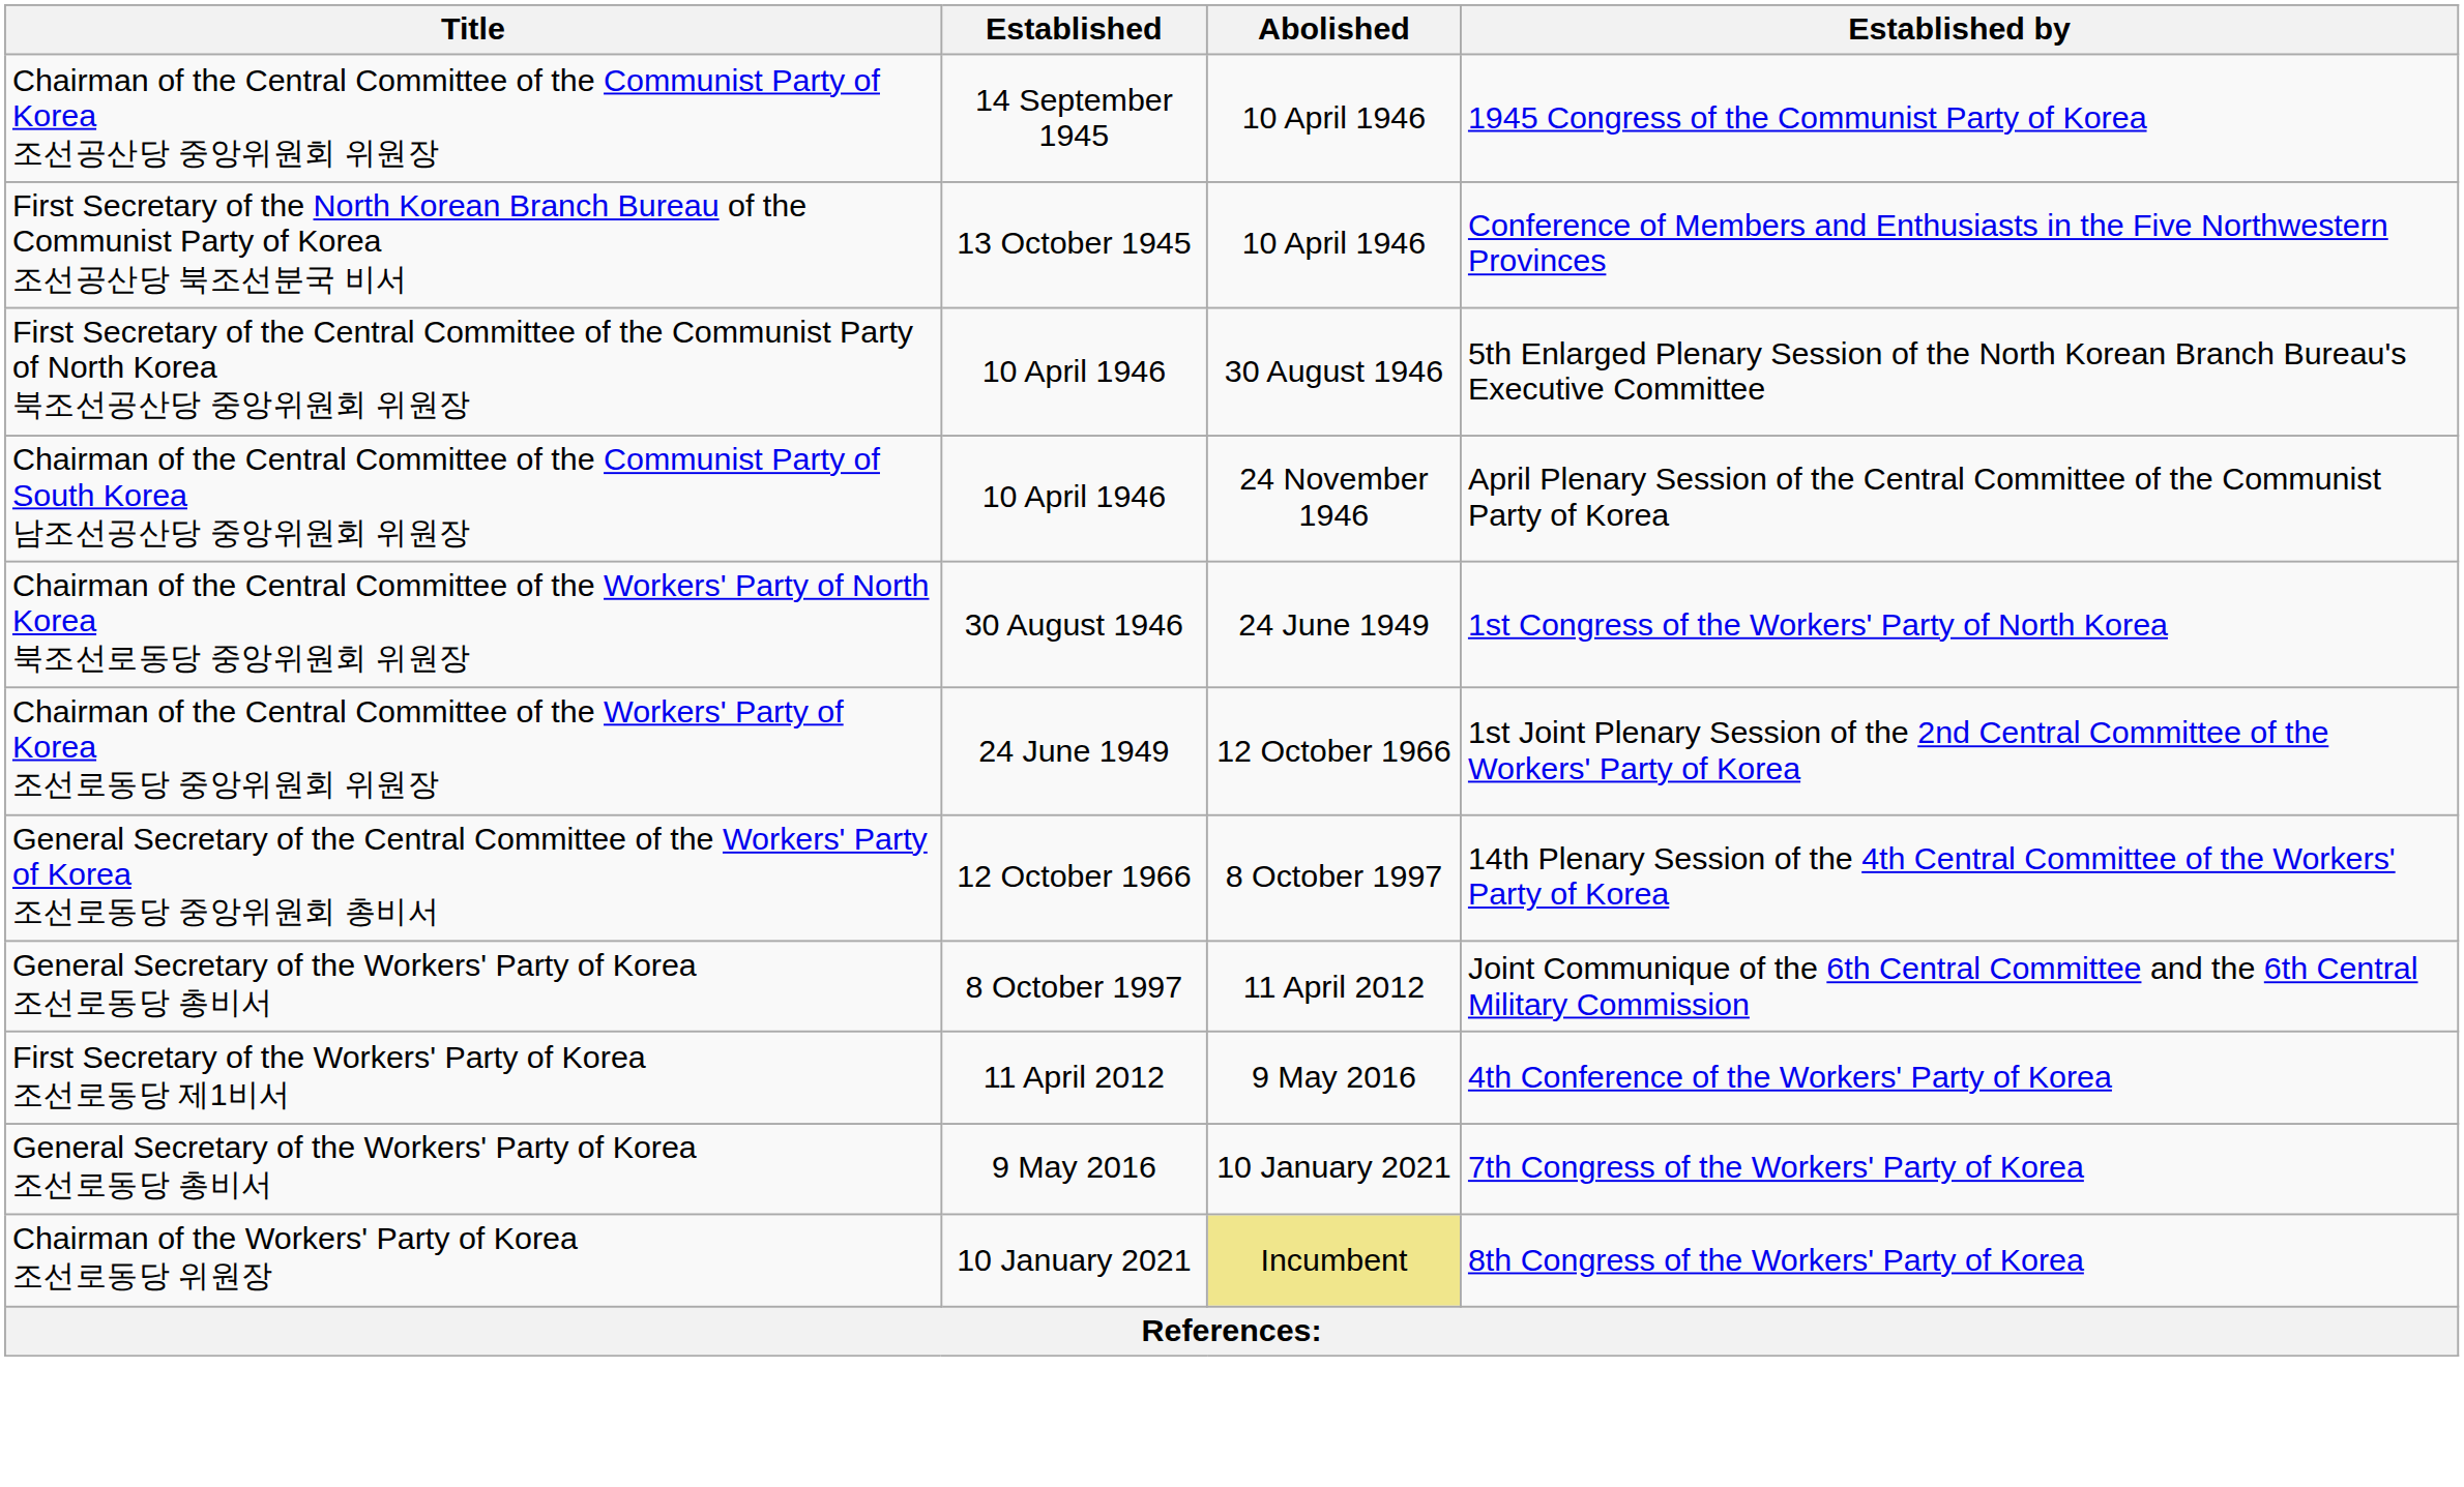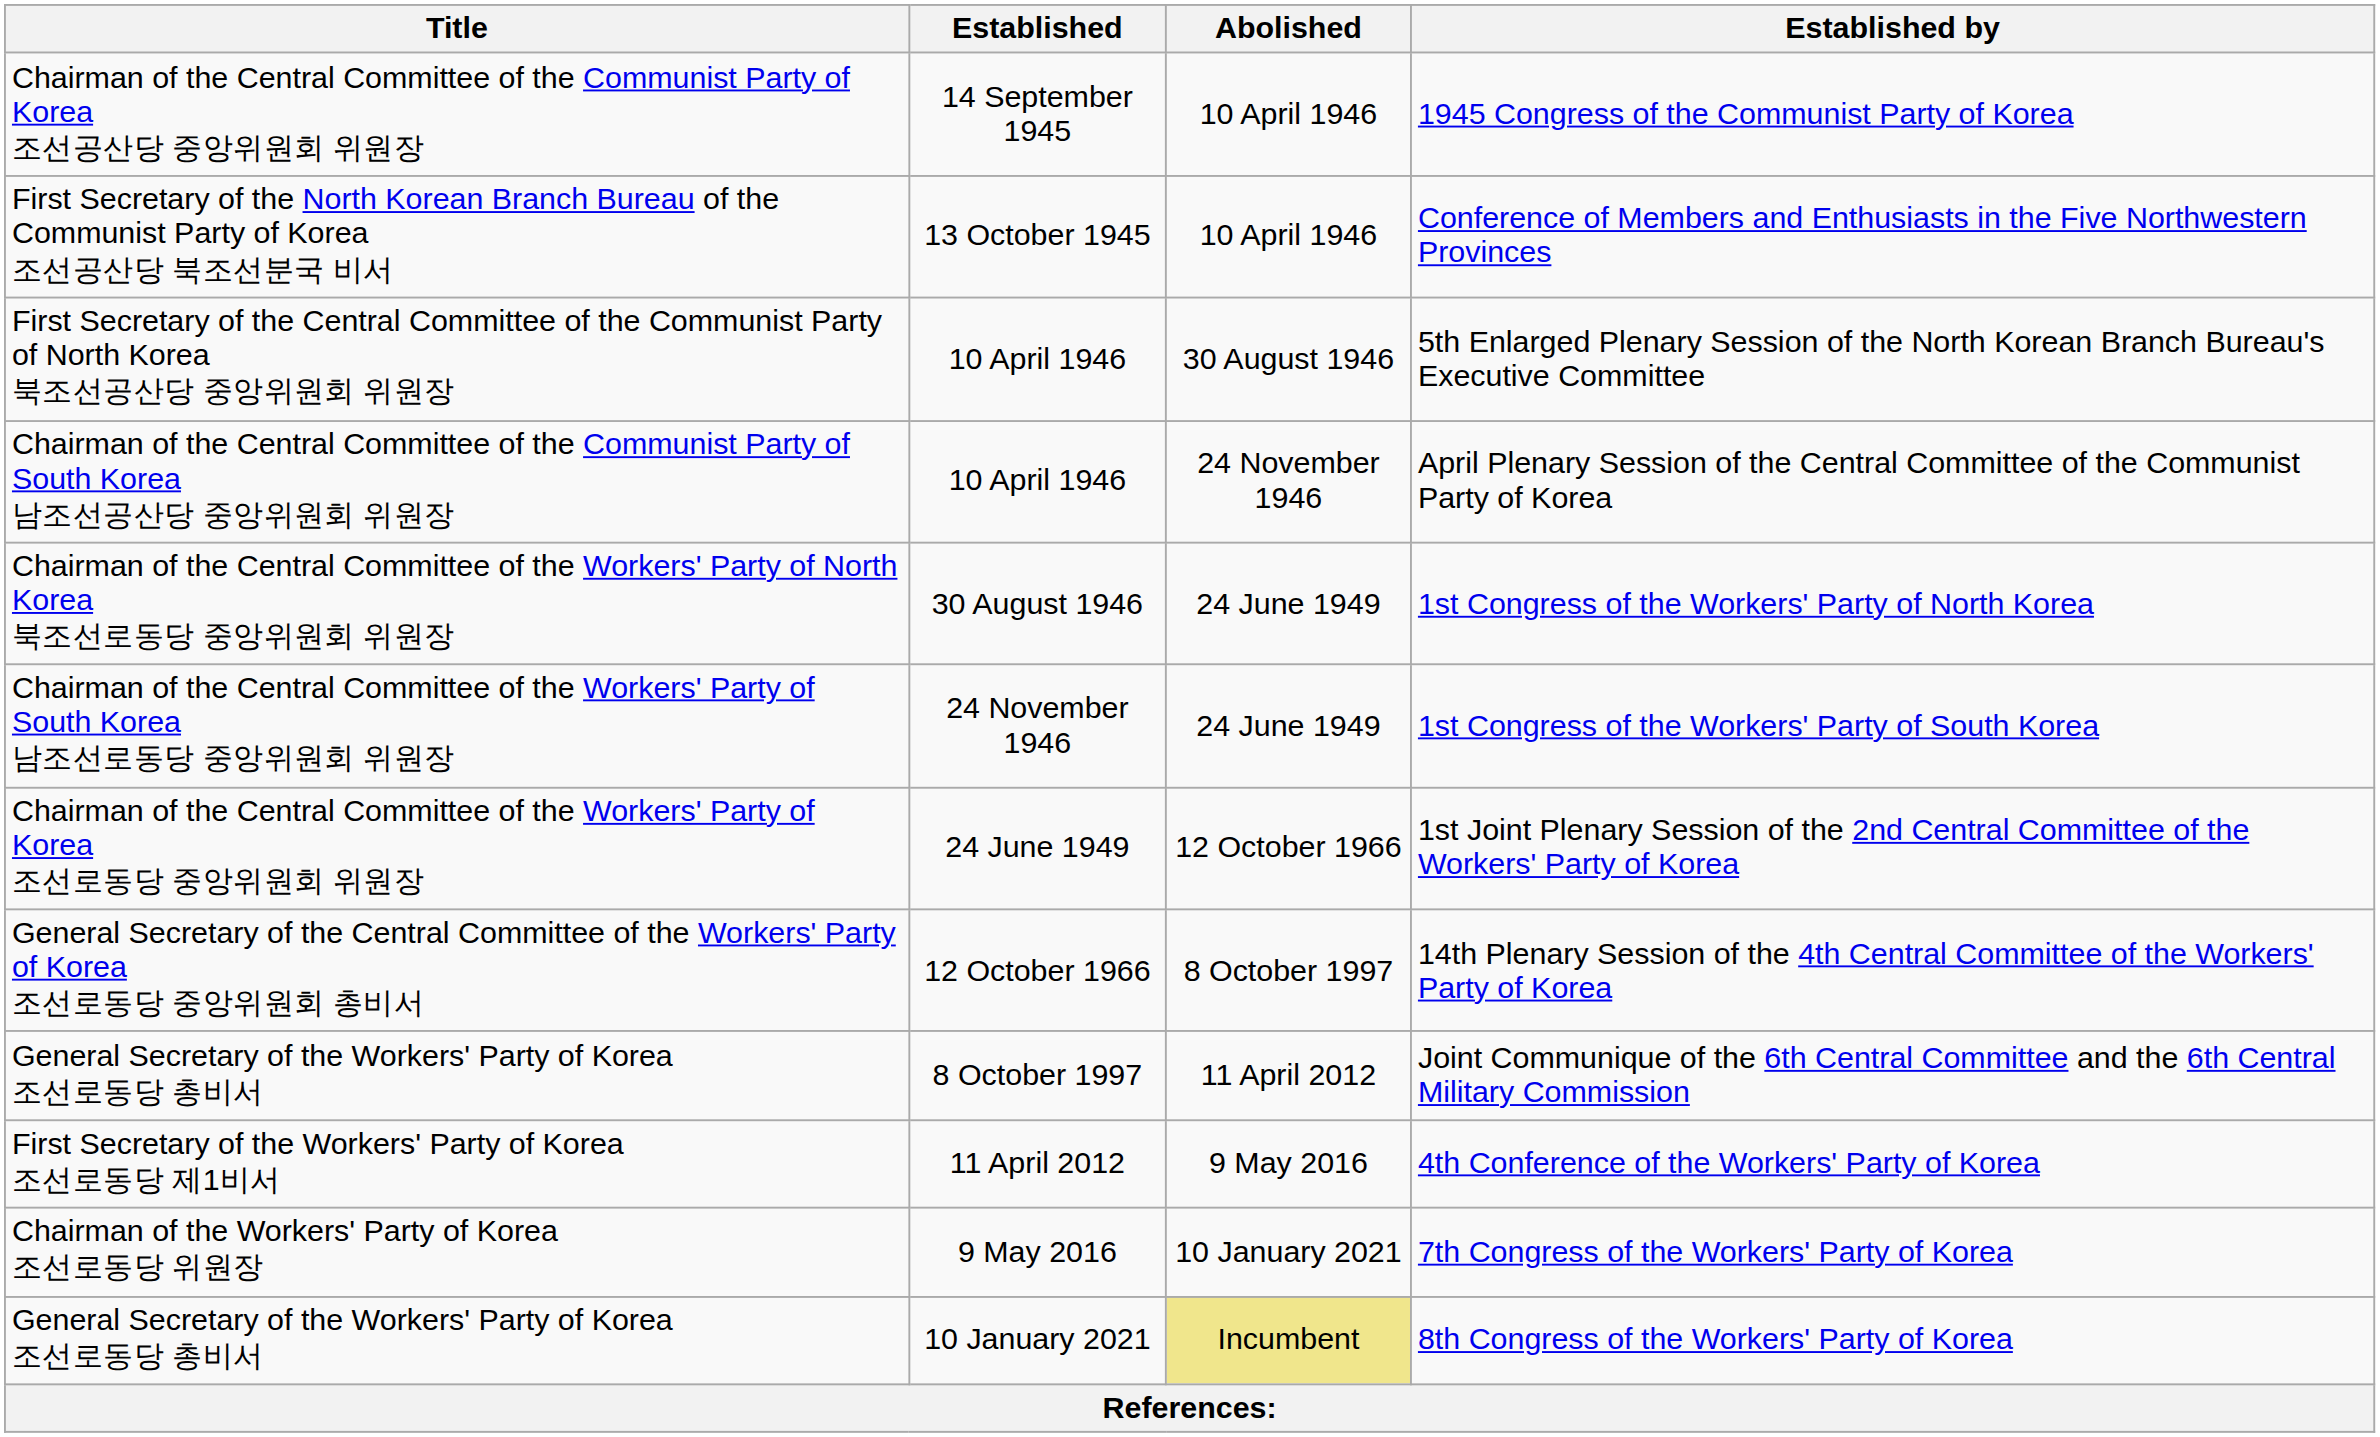+ row: Chairman of the Central Committee of the Workers' Party of South Korea 남조선로동당 중앙위원회 위원장 | 24 November 1946 | 24 June 1949 | 1st Congress of the Workers' Party of South Korea
7th Congress of the Workers' Party of Korea | Title: General Secretary of the Workers' Party of Korea 조선로동당 총비서 -> Chairman of the Workers' Party of Korea 조선로동당 위원장
8th Congress of the Workers' Party of Korea | Title: Chairman of the Workers' Party of Korea 조선로동당 위원장 -> General Secretary of the Workers' Party of Korea 조선로동당 총비서
